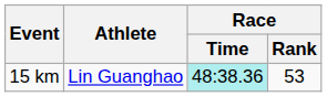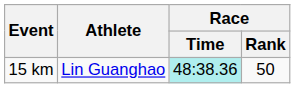15 km | Race / Rank: 53 -> 50
